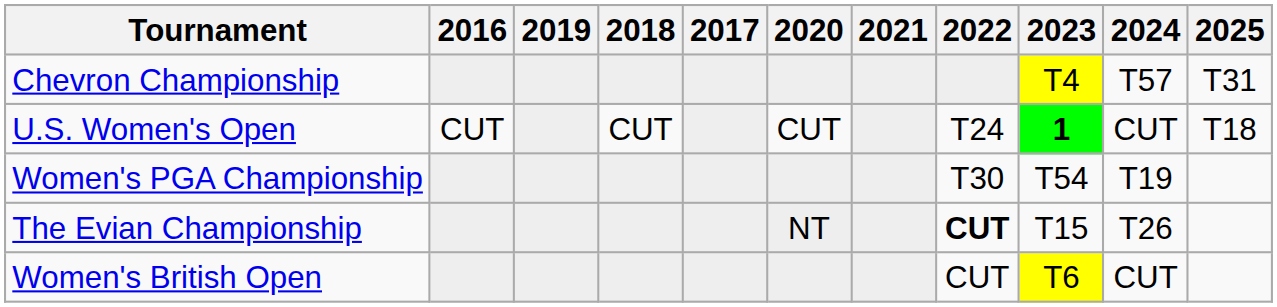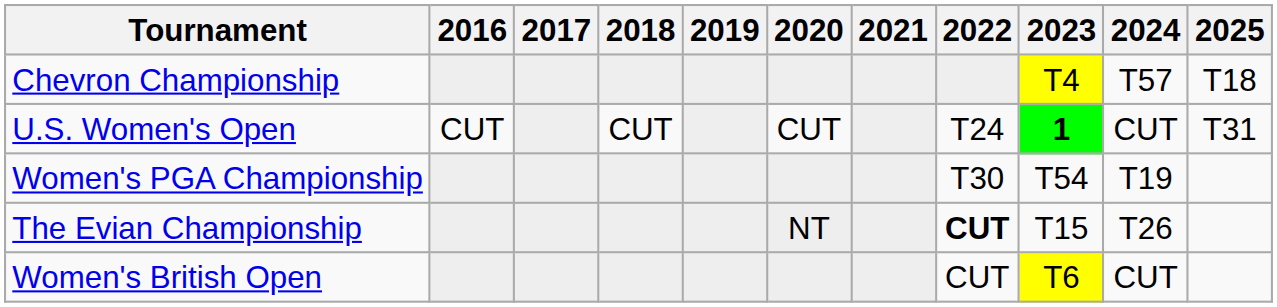columns swapped: 2017 <-> 2019
Chevron Championship | 2025: T31 -> T18
U.S. Women's Open | 2025: T18 -> T31
